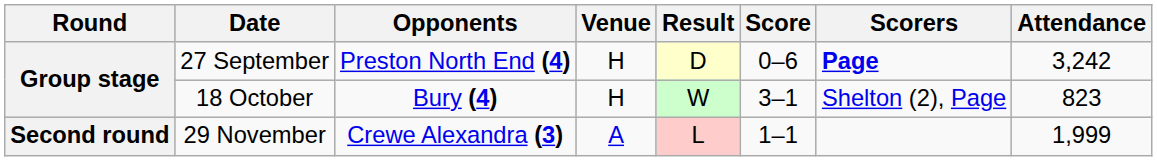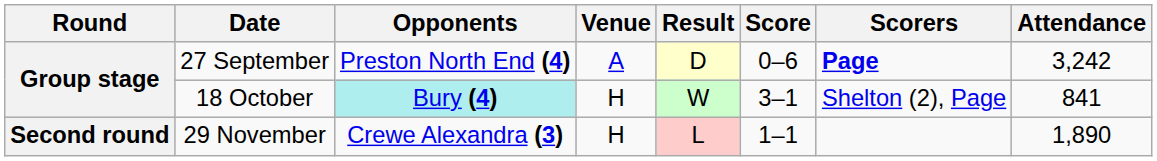27 September | Venue: H -> A
18 October | Opponents: no background -> paleturquoise background
18 October | Attendance: 823 -> 841
29 November | Venue: A -> H
29 November | Attendance: 1,999 -> 1,890
